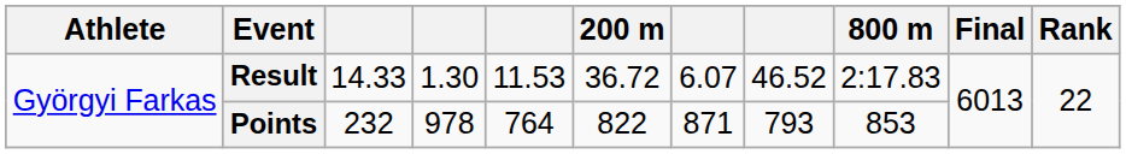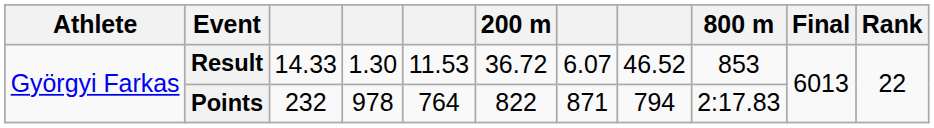Result | 800 m: 2:17.83 -> 853
Points | column 8: 793 -> 794
Points | 800 m: 853 -> 2:17.83
